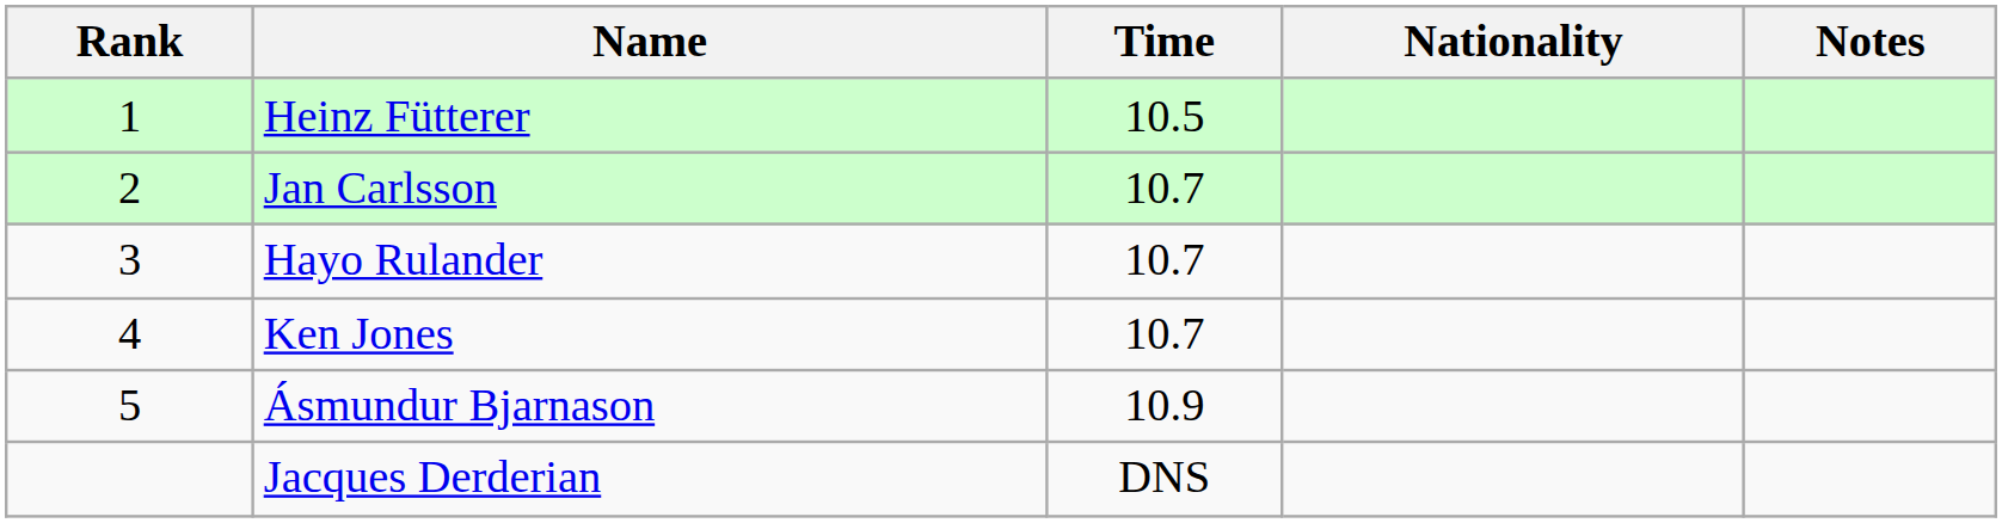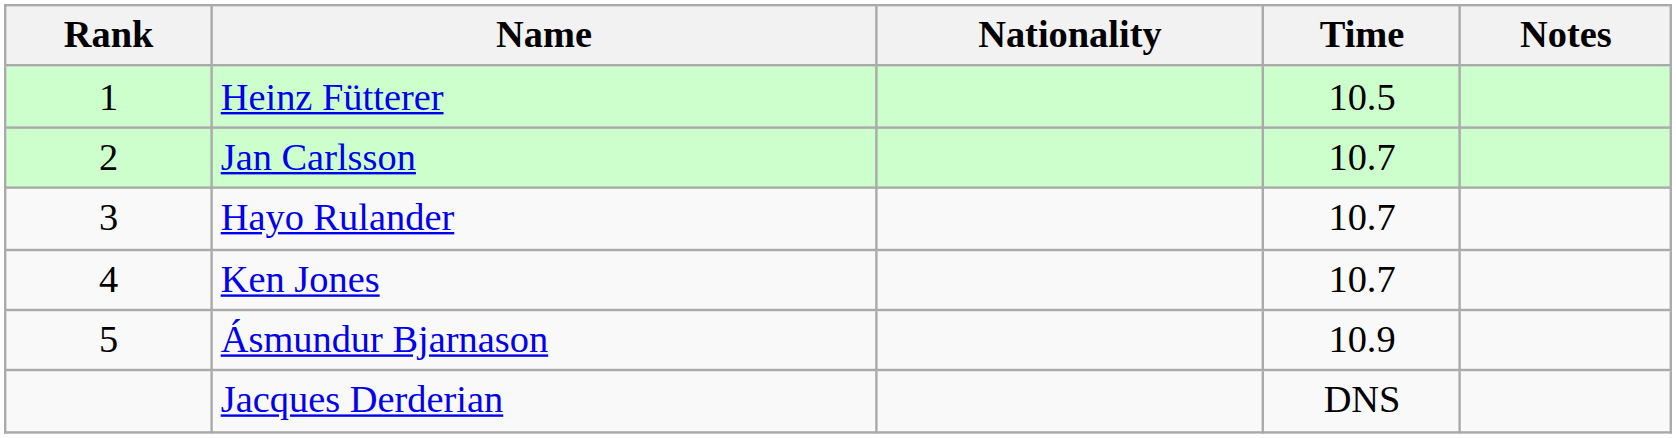columns swapped: Nationality <-> Time
